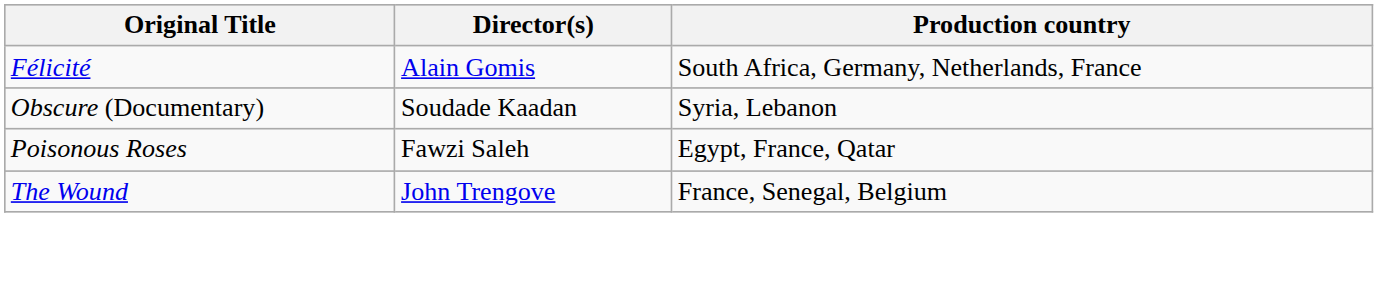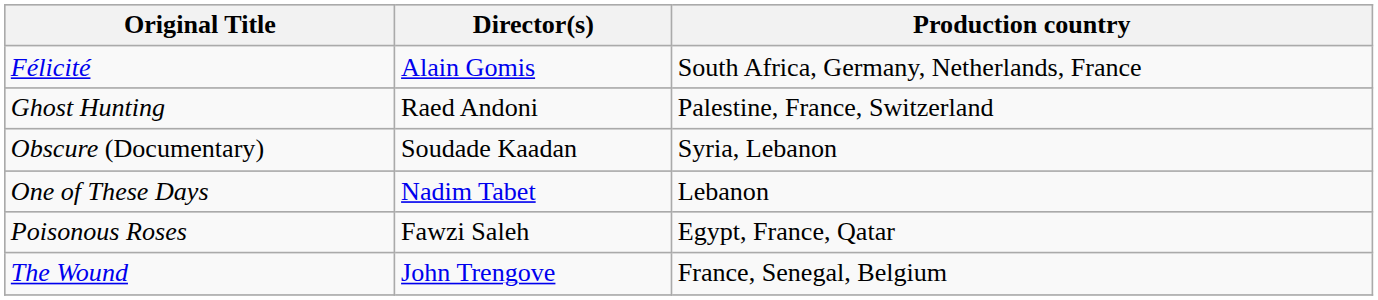+ row: Ghost Hunting | Raed Andoni | Palestine, France, Switzerland
+ row: One of These Days | Nadim Tabet | Lebanon
